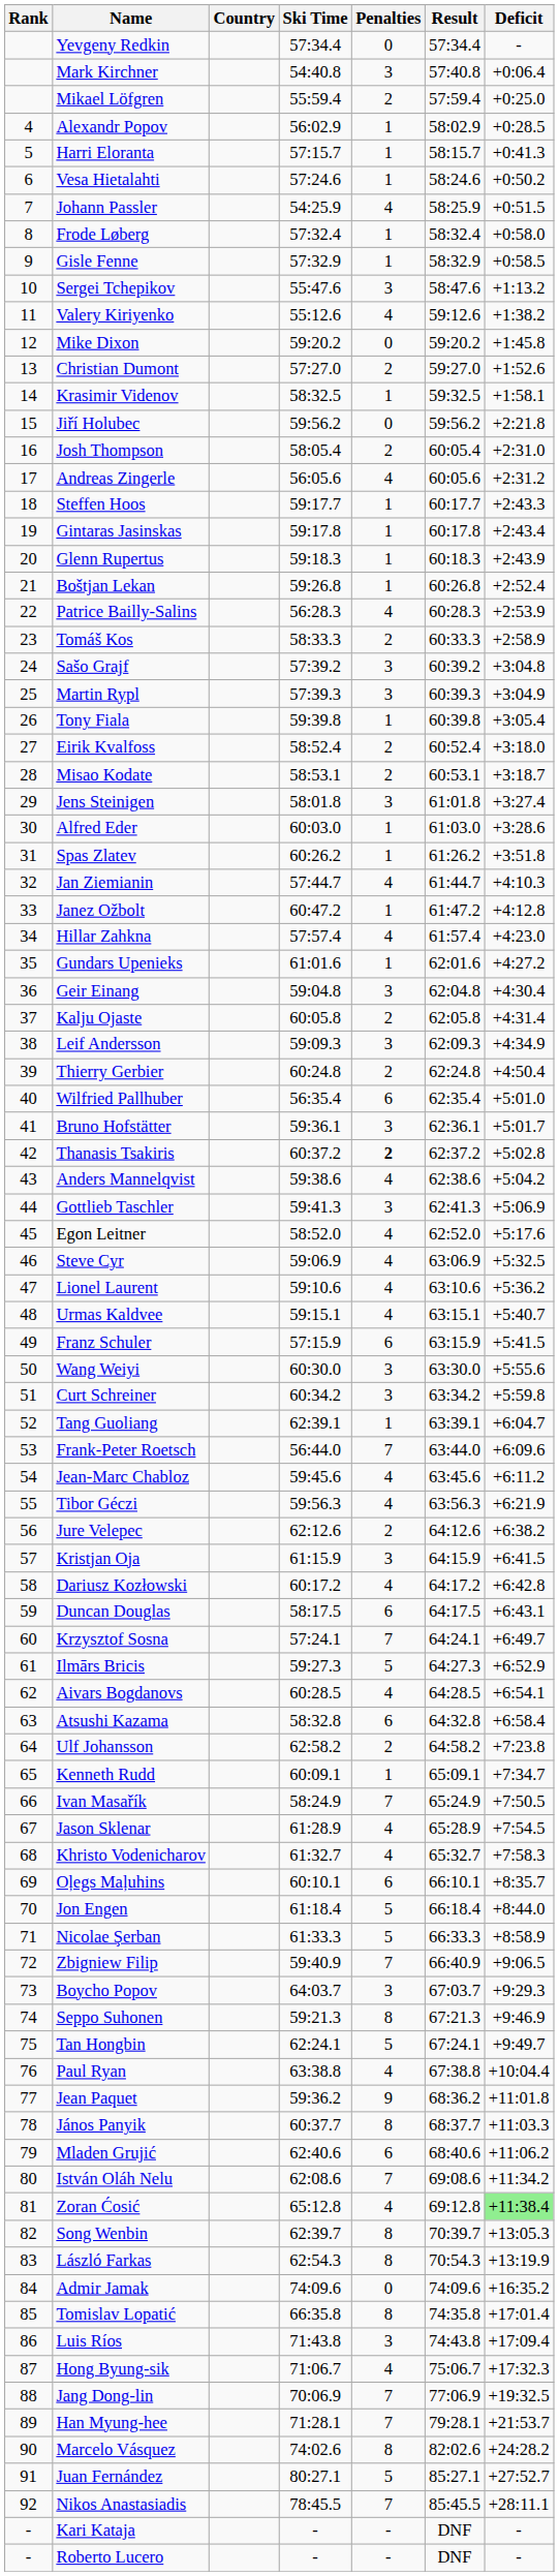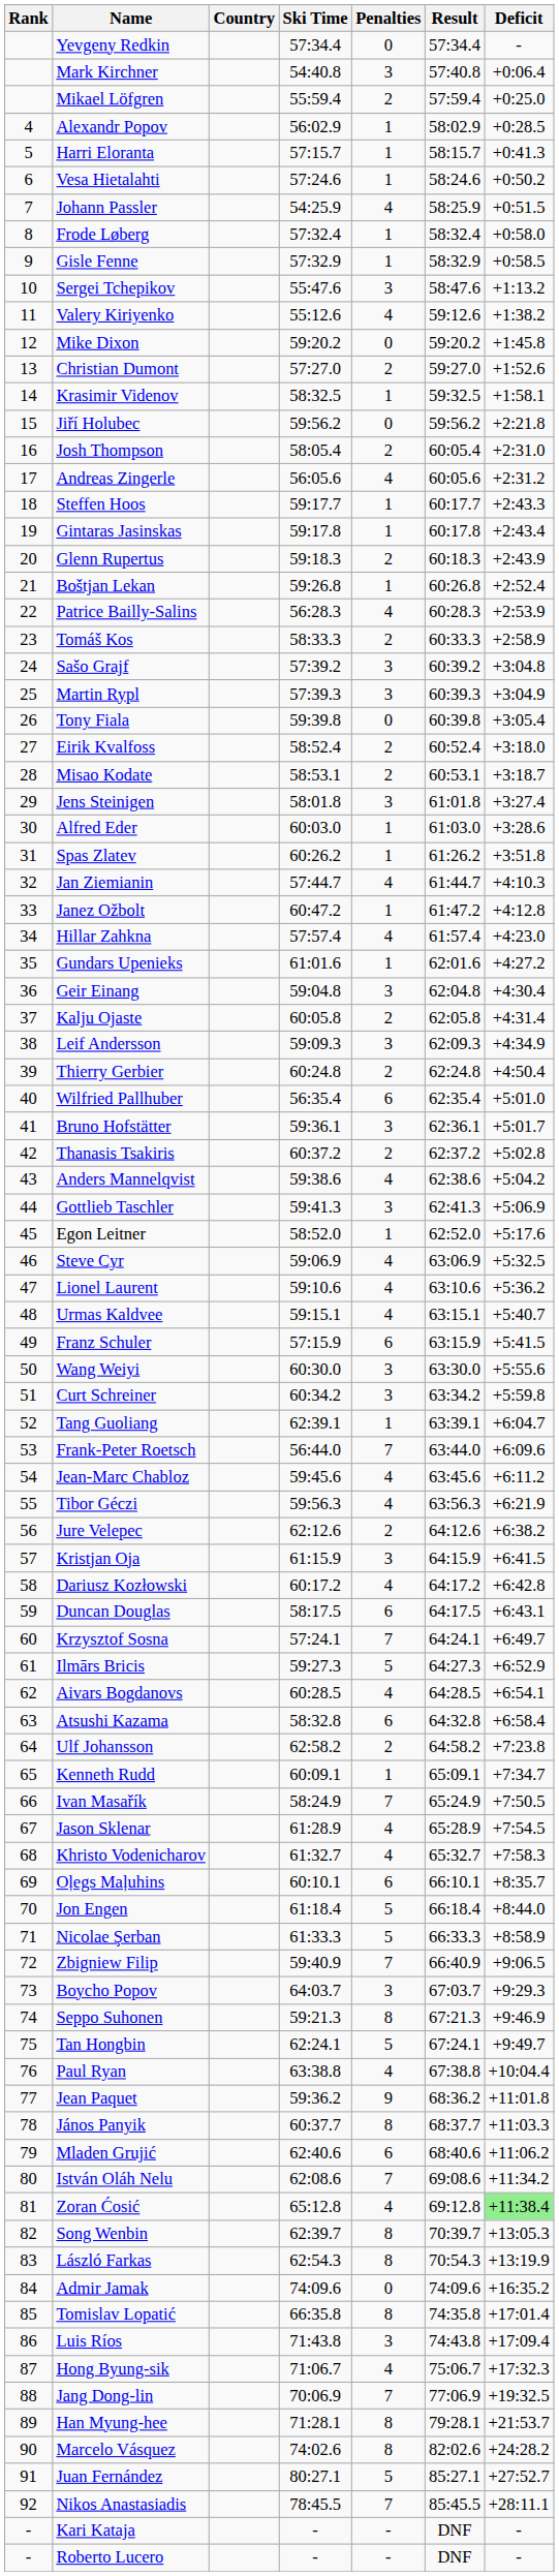Glenn Rupertus | Penalties: 1 -> 2
Tony Fiala | Penalties: 1 -> 0
Thanasis Tsakiris | Penalties: bold -> normal
Egon Leitner | Penalties: 4 -> 1
Han Myung-hee | Penalties: 7 -> 8
